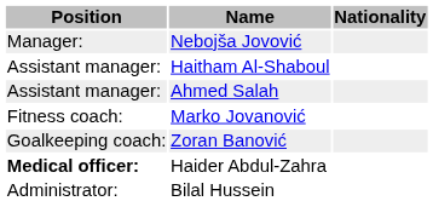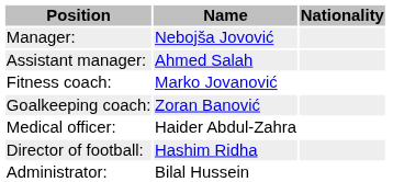- row: Assistant manager: | Haitham Al-Shaboul
Haider Abdul-Zahra | Position: bold -> normal
+ row: Director of football: | Hashim Ridha
